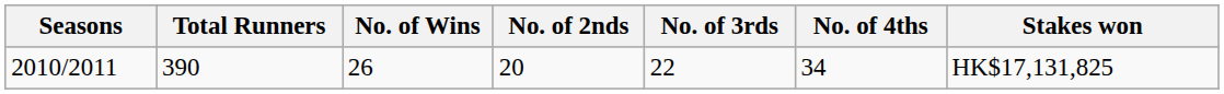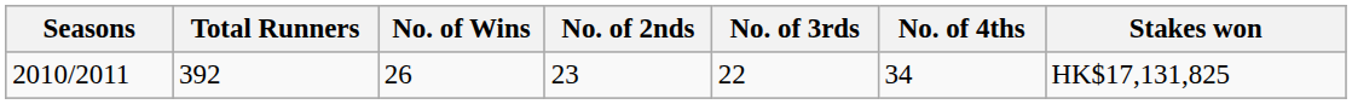2010/2011 | Total Runners: 390 -> 392
2010/2011 | No. of 2nds: 20 -> 23
